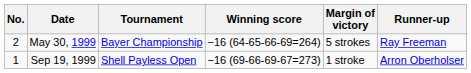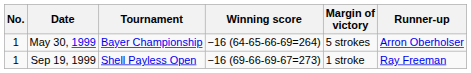May 30, 1999 | No.: 2 -> 1
May 30, 1999 | Runner-up: Ray Freeman -> Arron Oberholser
Sep 19, 1999 | Runner-up: Arron Oberholser -> Ray Freeman
